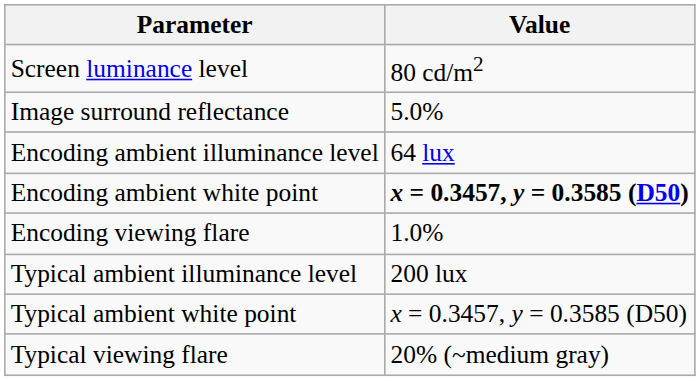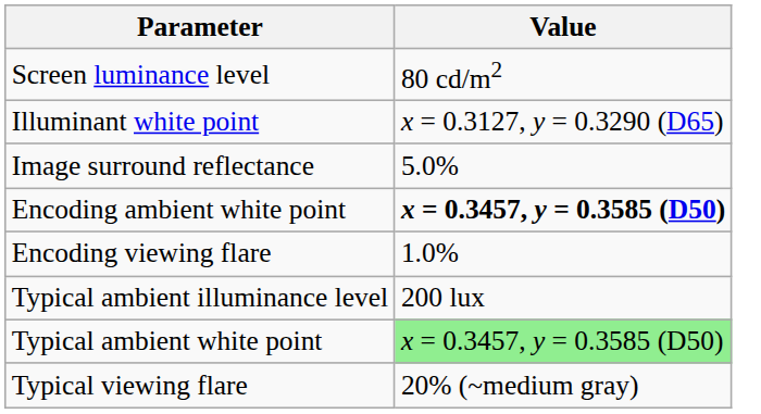+ row: Illuminant white point | x = 0.3127, y = 0.3290 (D65)
- row: Encoding ambient illuminance level | 64 lux
Typical ambient white point | Value: no background -> lightgreen background
